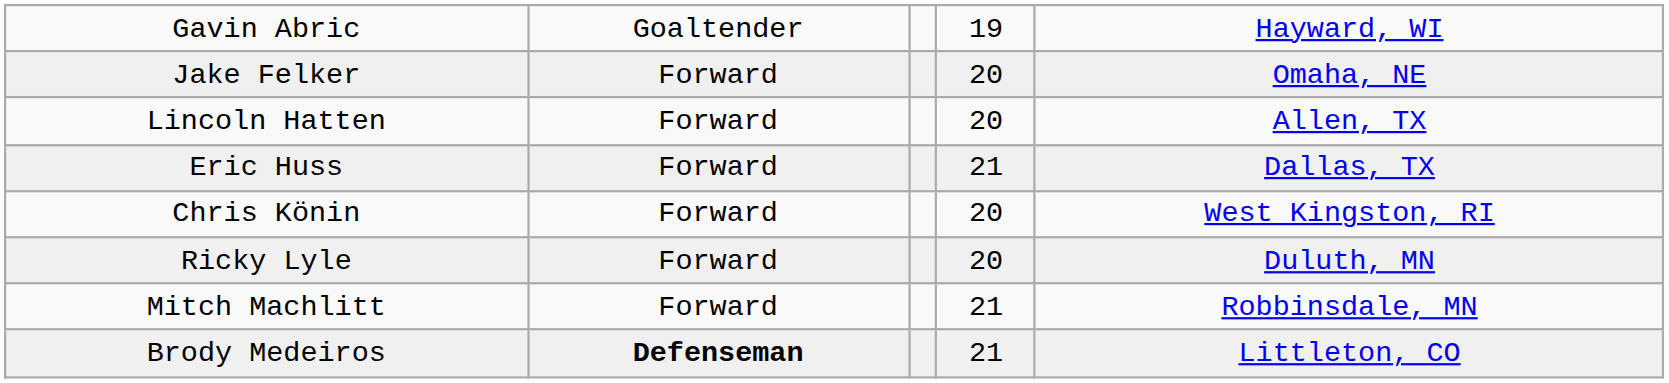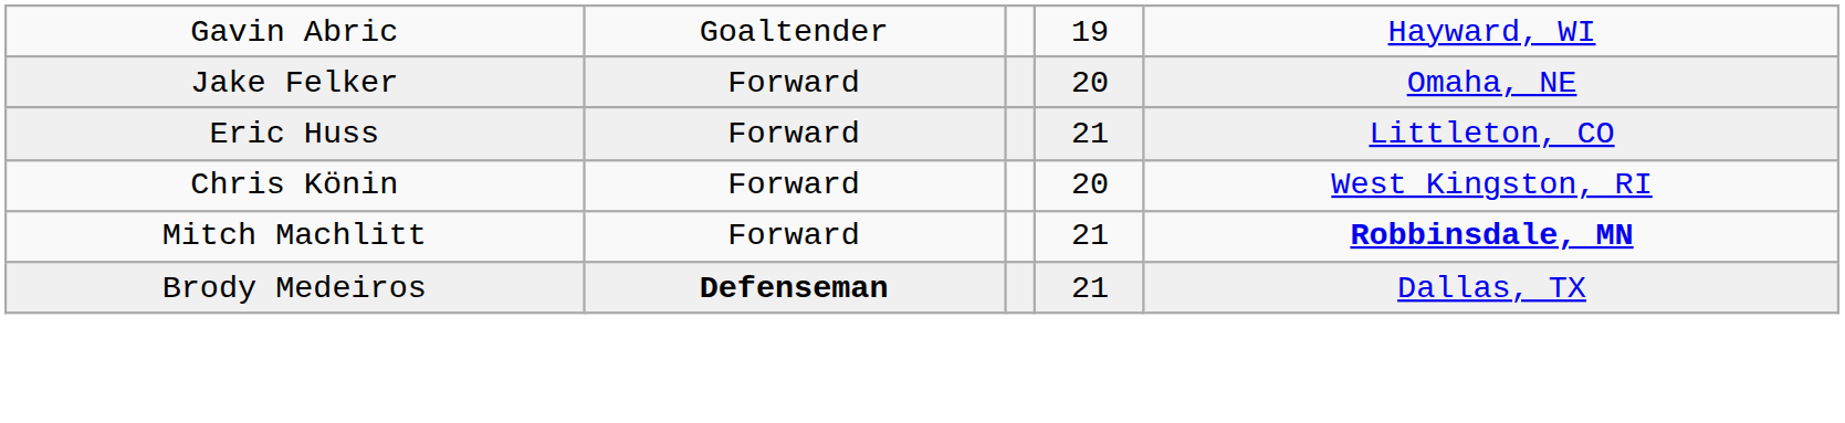- row: Lincoln Hatten | Forward | 20 | Allen, TX
Eric Huss | column 5: Dallas, TX -> Littleton, CO
- row: Ricky Lyle | Forward | 20 | Duluth, MN
Mitch Machlitt | column 5: normal -> bold
Brody Medeiros | column 5: Littleton, CO -> Dallas, TX
